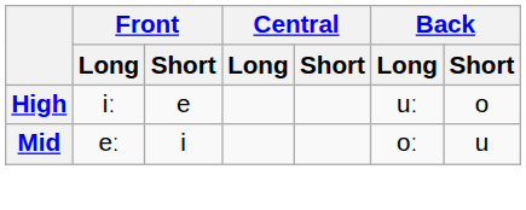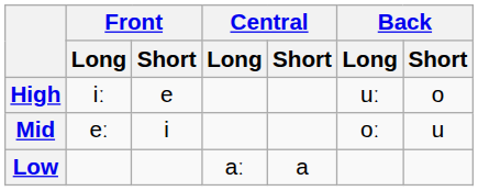+ row: Low | aː | a
